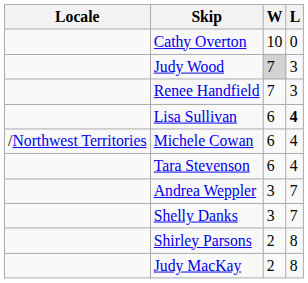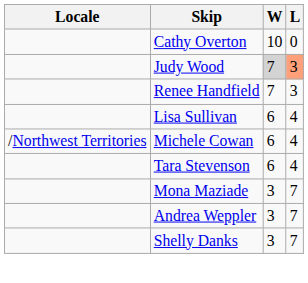Judy Wood | L: no background -> lightsalmon background
Lisa Sullivan | L: bold -> normal
+ row: Mona Maziade | 3 | 7
- row: Shirley Parsons | 2 | 8
- row: Judy MacKay | 2 | 8
